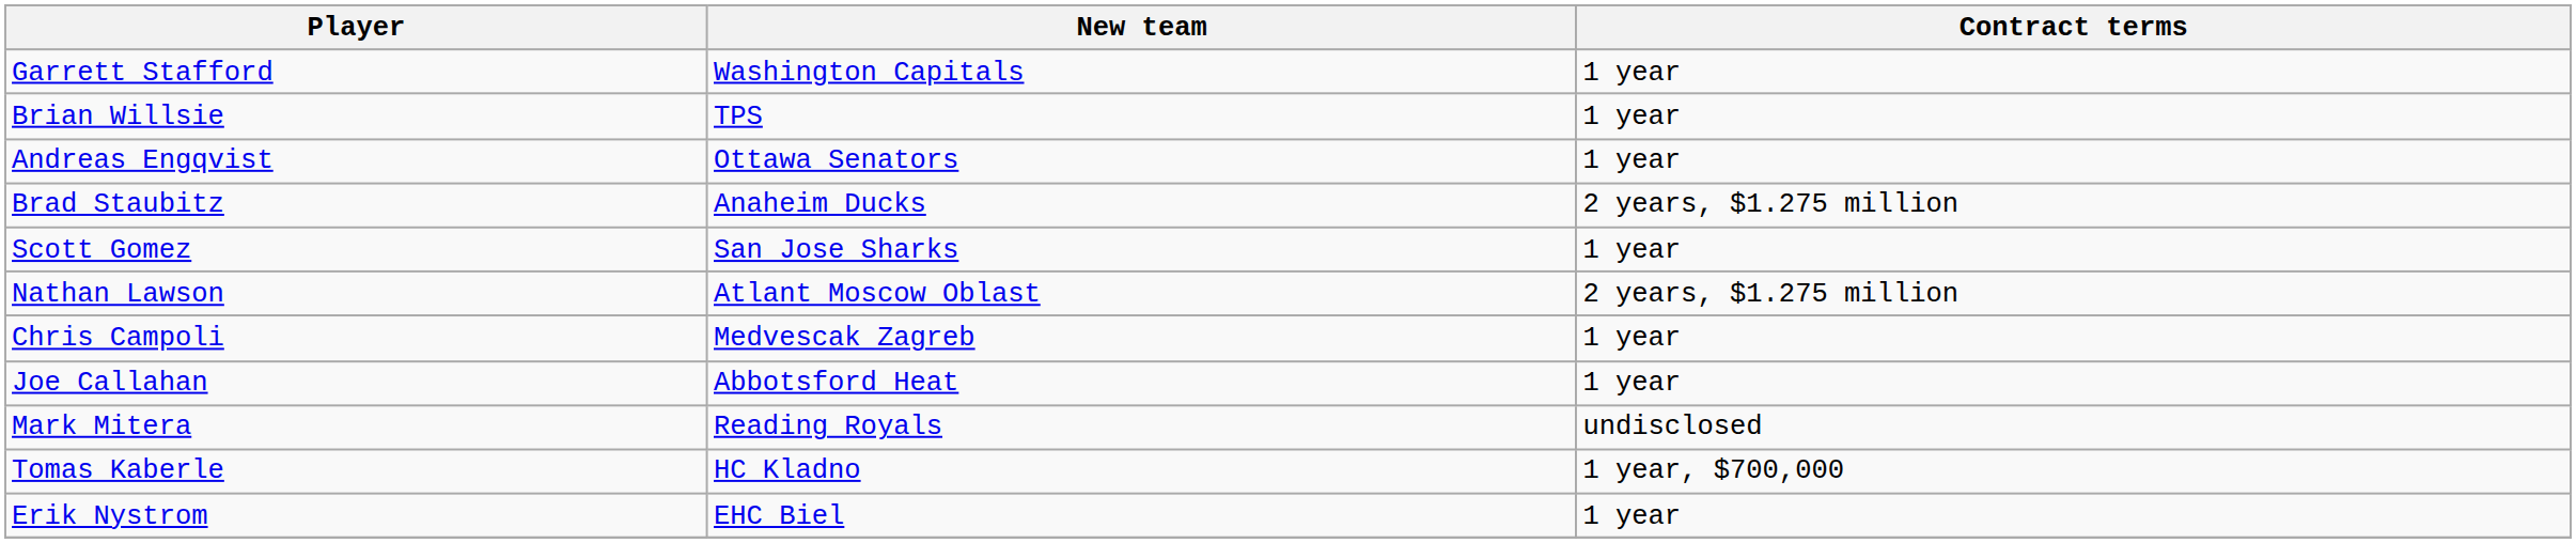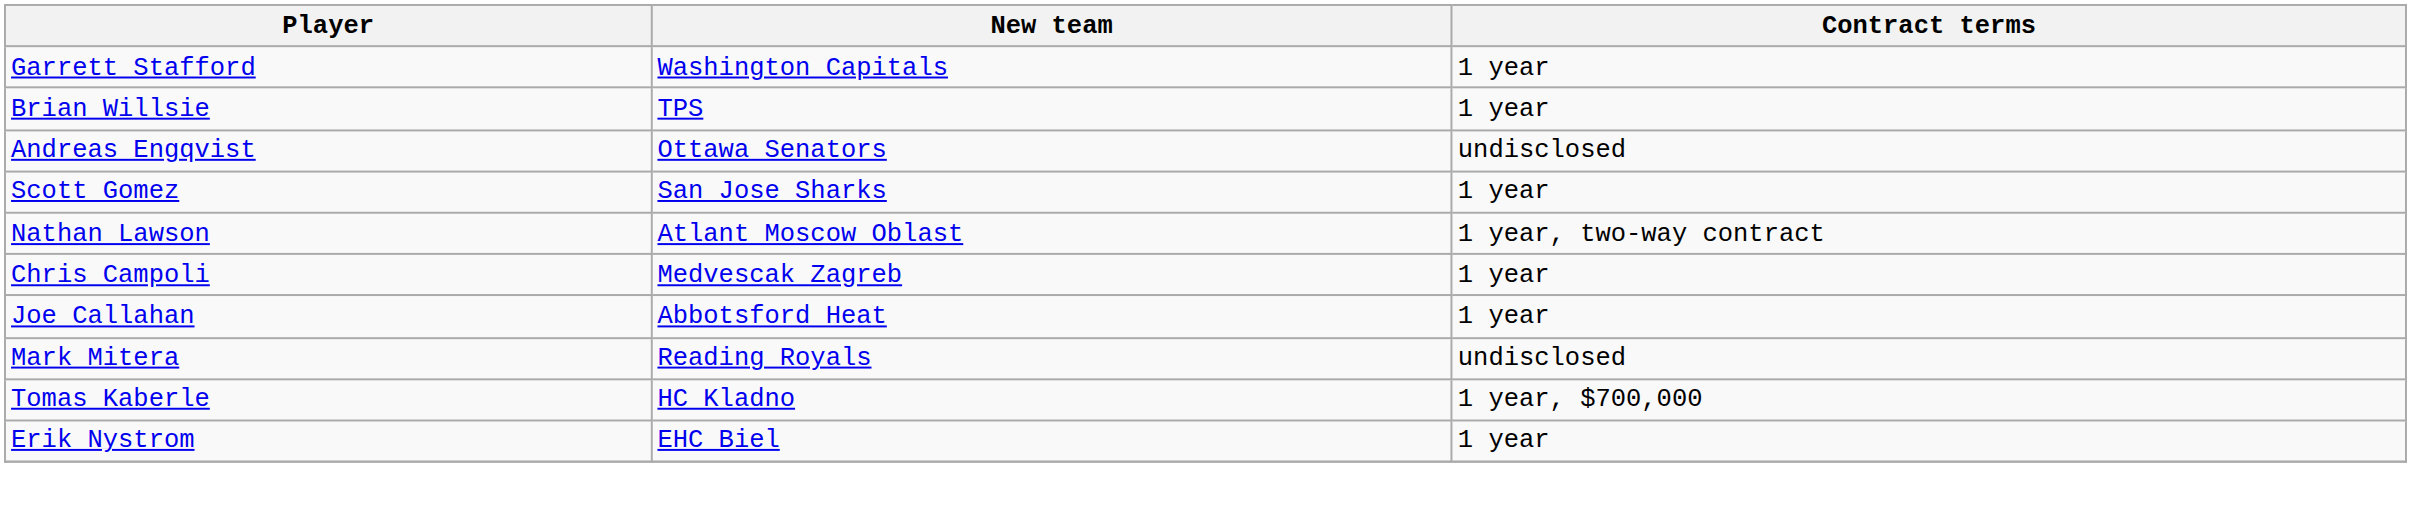Andreas Engqvist | Contract terms: 1 year -> undisclosed
- row: Brad Staubitz | Anaheim Ducks | 2 years, $1.275 million
Nathan Lawson | Contract terms: 2 years, $1.275 million -> 1 year, two-way contract
